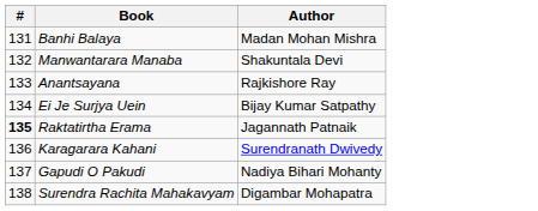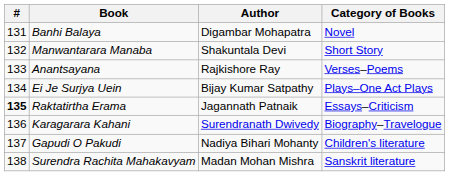+ column: Category of Books | Novel | Short Story | Verses–Poems | Plays–One Act Plays | Essays–Criticism | Biography–Travelogue | Children's literature | Sanskrit literature
Banhi Balaya | Author: Madan Mohan Mishra -> Digambar Mohapatra
Surendra Rachita Mahakavyam | Author: Digambar Mohapatra -> Madan Mohan Mishra
